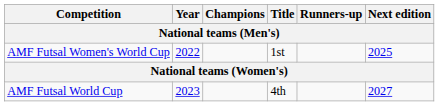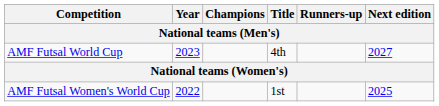rows swapped: AMF Futsal World Cup <-> AMF Futsal Women's World Cup
